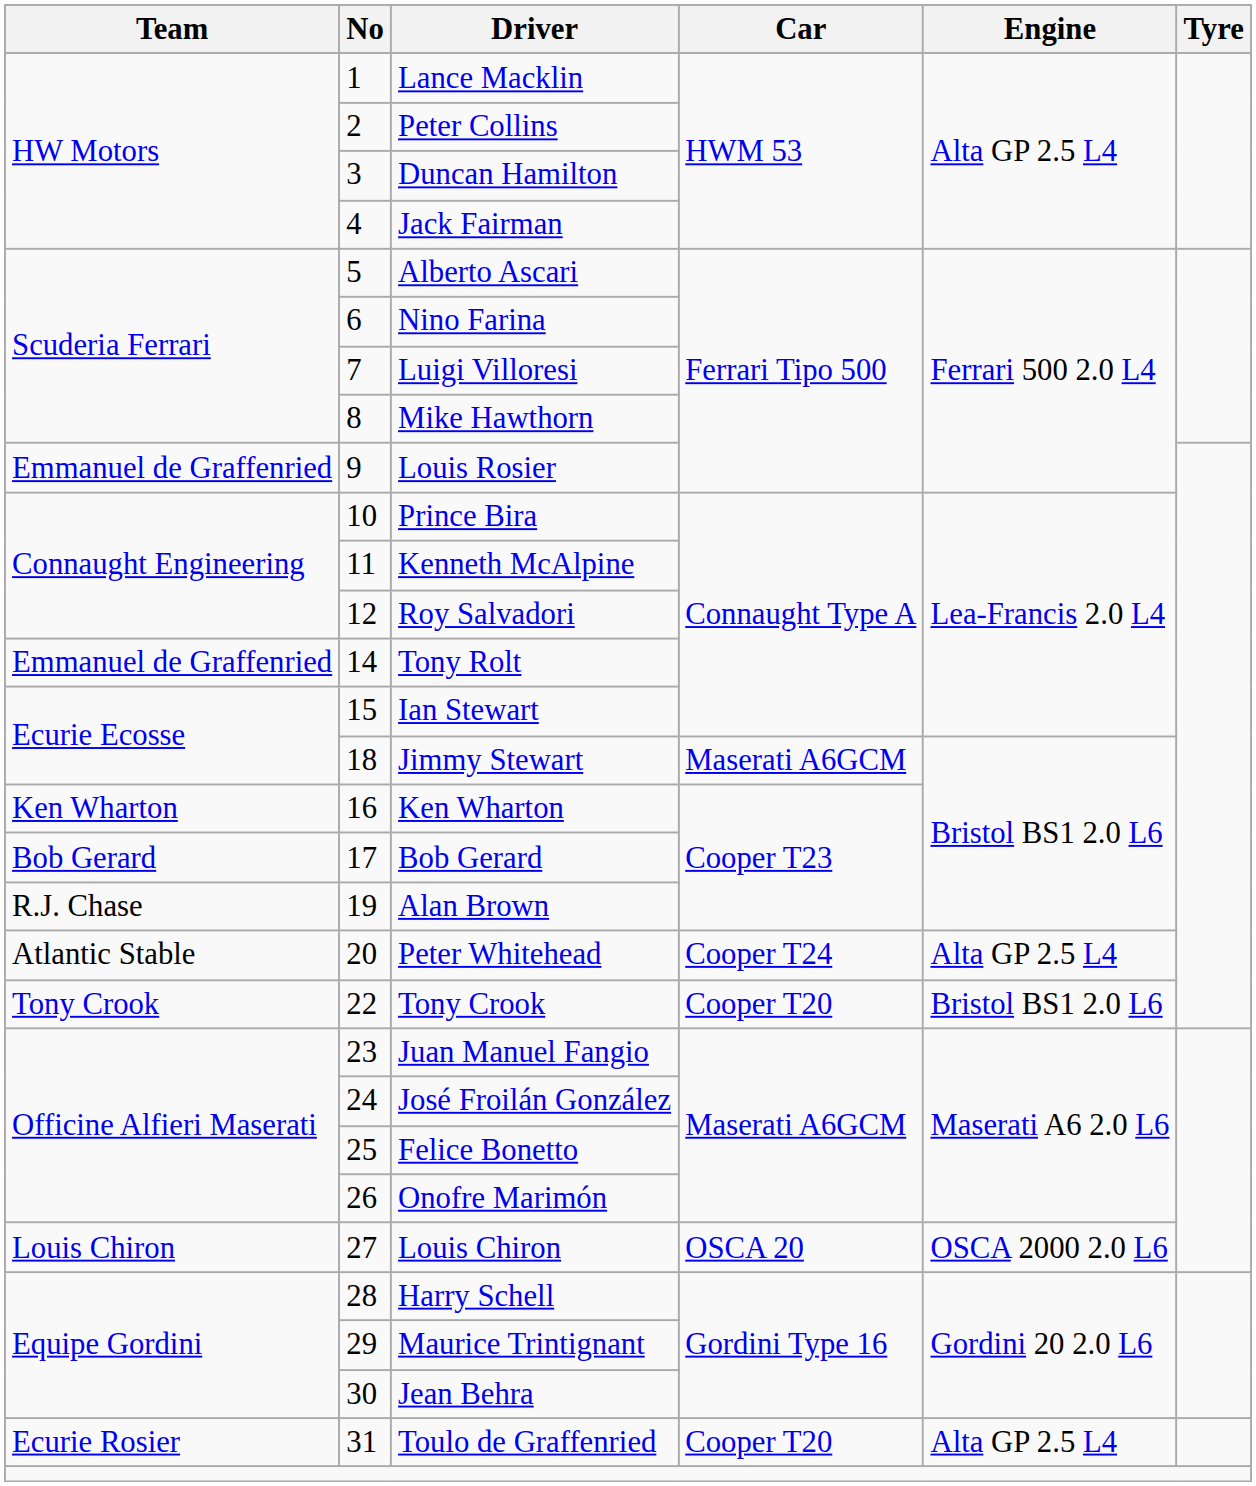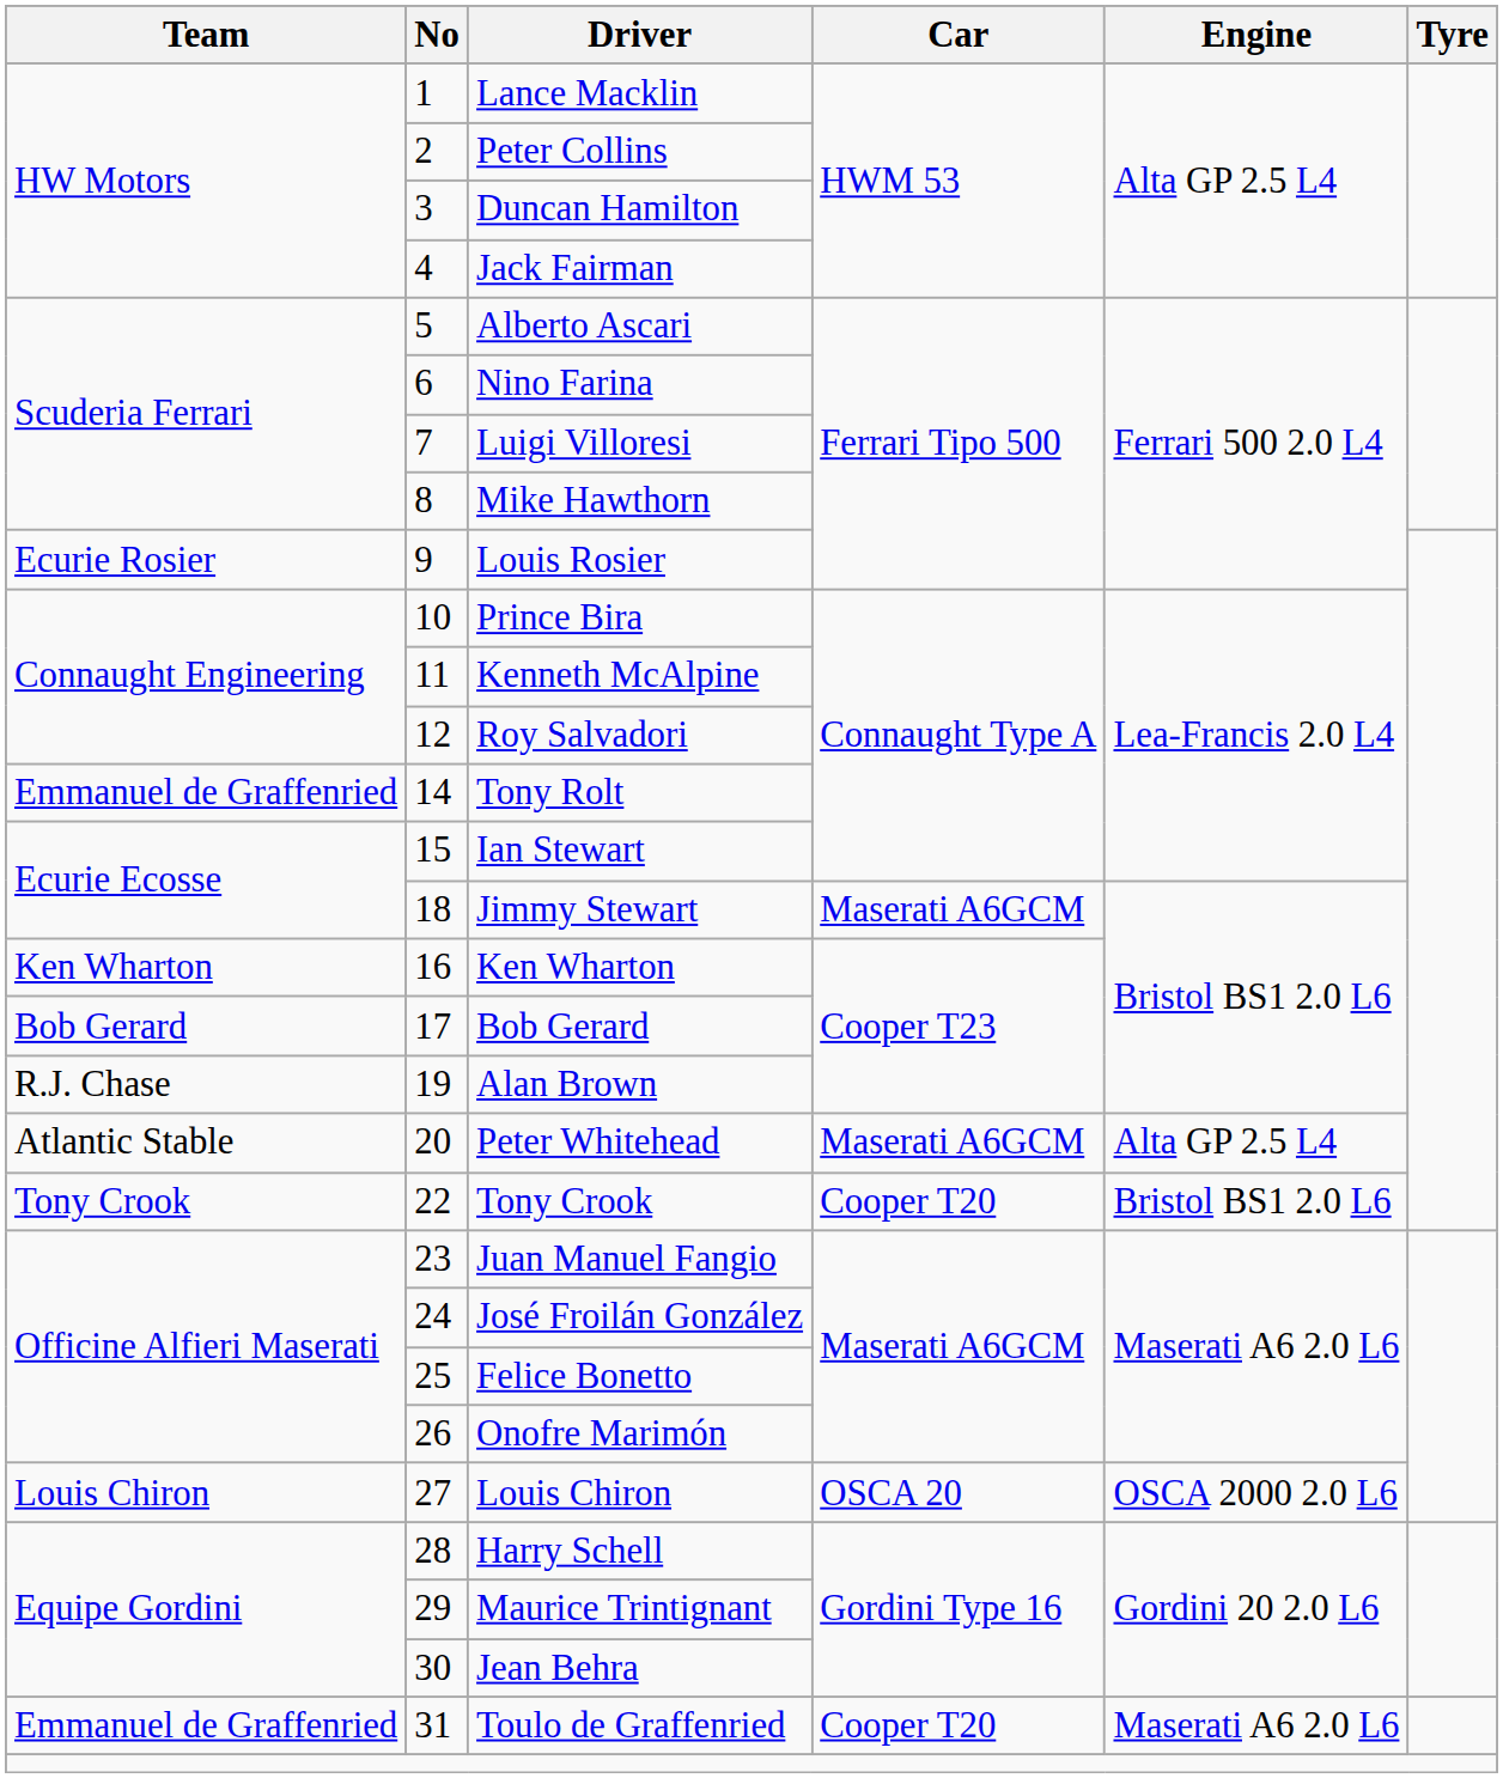Louis Rosier | Team: Emmanuel de Graffenried -> Ecurie Rosier
Peter Whitehead | Car: Cooper T24 -> Maserati A6GCM
Toulo de Graffenried | Team: Ecurie Rosier -> Emmanuel de Graffenried
Toulo de Graffenried | Engine: Alta GP 2.5 L4 -> Maserati A6 2.0 L6
